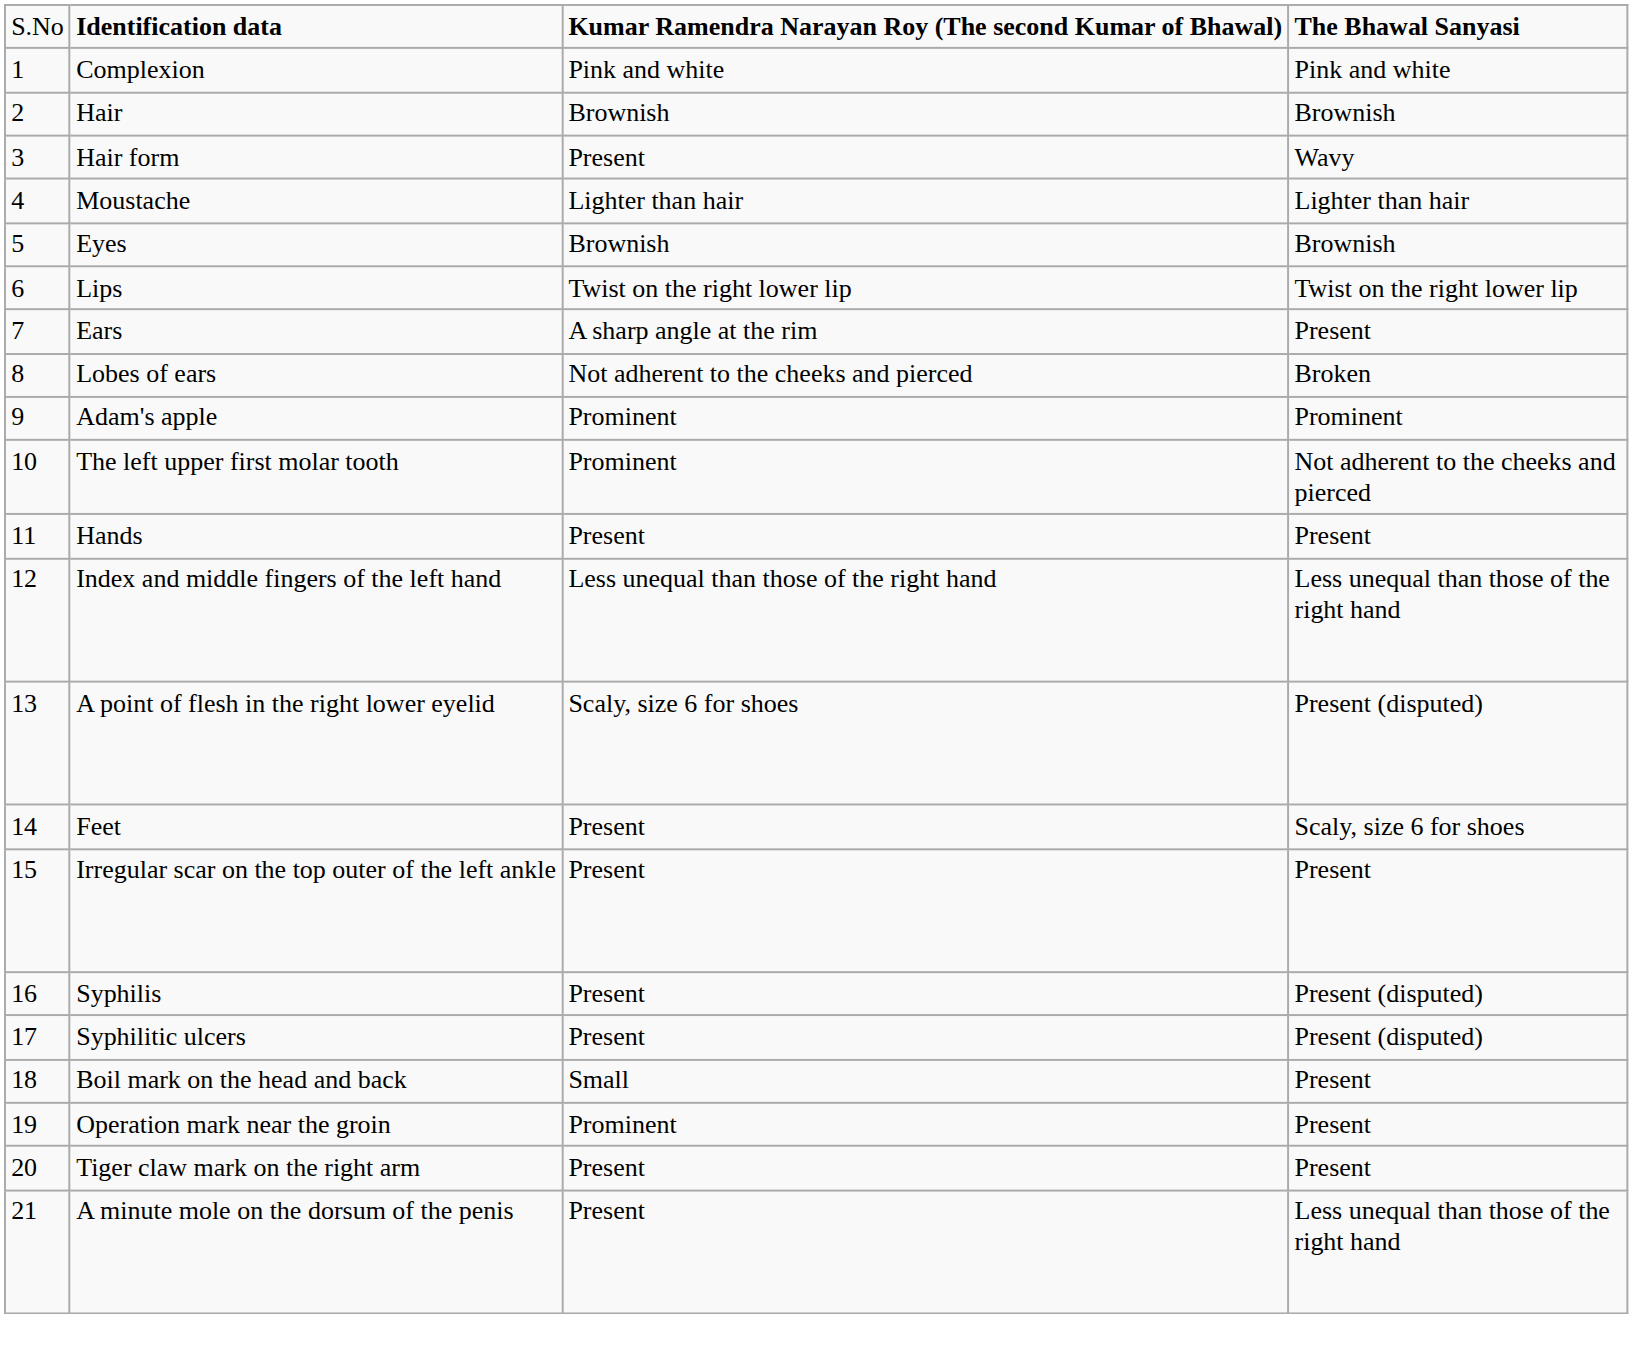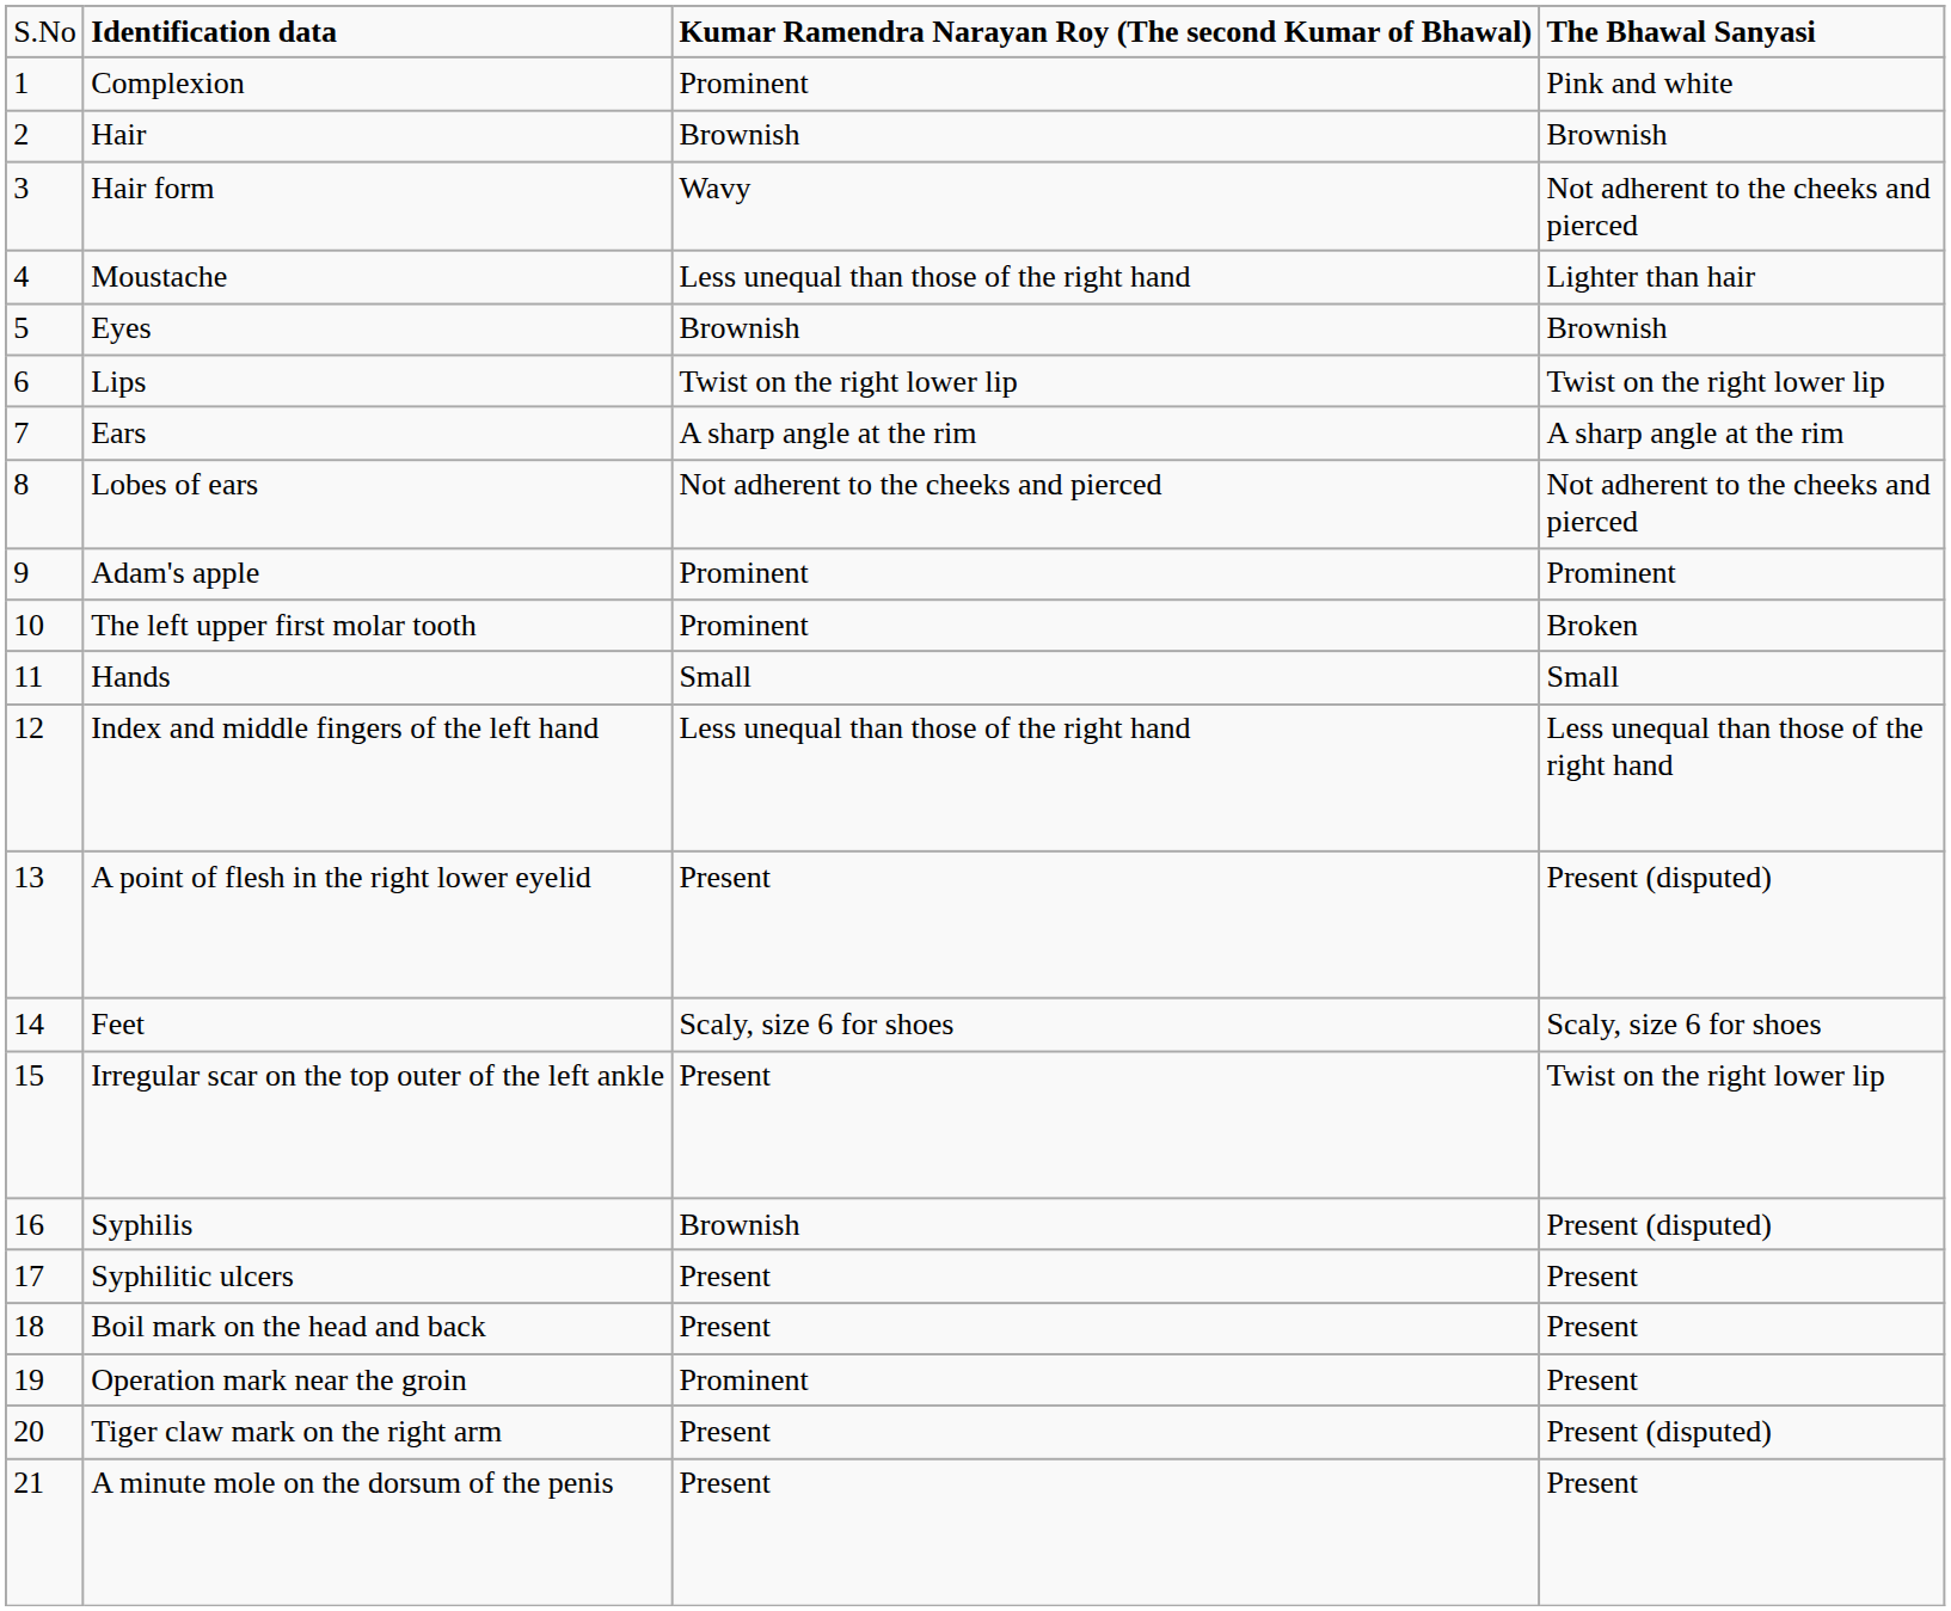Complexion | column 3: Pink and white -> Prominent
Hair form | column 3: Present -> Wavy
Hair form | column 4: Wavy -> Not adherent to the cheeks and pierced
Moustache | column 3: Lighter than hair -> Less unequal than those of the right hand
Ears | column 4: Present -> A sharp angle at the rim
Lobes of ears | column 4: Broken -> Not adherent to the cheeks and pierced
The left upper first molar tooth | column 4: Not adherent to the cheeks and pierced -> Broken
Hands | column 3: Present -> Small
Hands | column 4: Present -> Small
A point of flesh in the right lower eyelid | column 3: Scaly, size 6 for shoes -> Present
Feet | column 3: Present -> Scaly, size 6 for shoes
Irregular scar on the top outer of the left ankle | column 4: Present -> Twist on the right lower lip
Syphilis | column 3: Present -> Brownish
Syphilitic ulcers | column 4: Present (disputed) -> Present
Boil mark on the head and back | column 3: Small -> Present
Tiger claw mark on the right arm | column 4: Present -> Present (disputed)
A minute mole on the dorsum of the penis | column 4: Less unequal than those of the right hand -> Present
